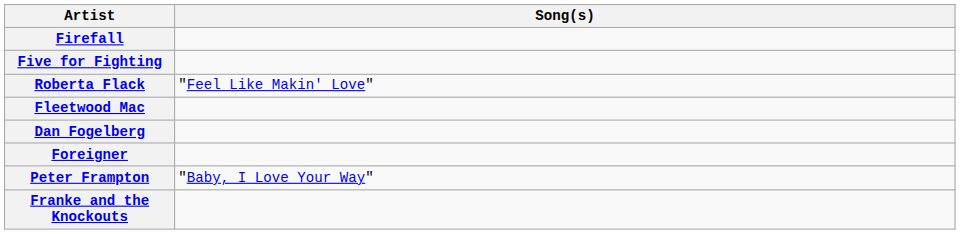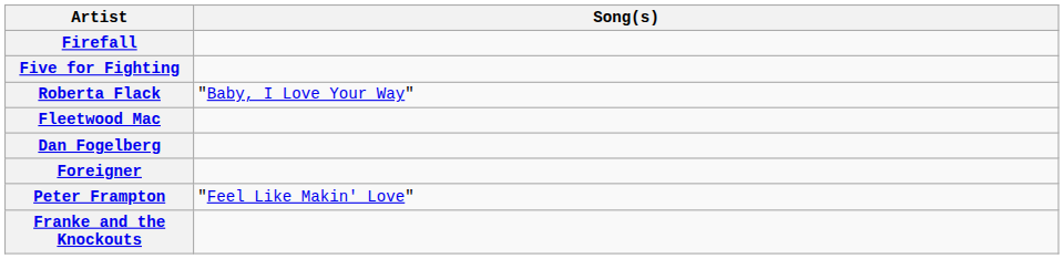Roberta Flack | Song(s): "Feel Like Makin' Love" -> "Baby, I Love Your Way"
Peter Frampton | Song(s): "Baby, I Love Your Way" -> "Feel Like Makin' Love"
